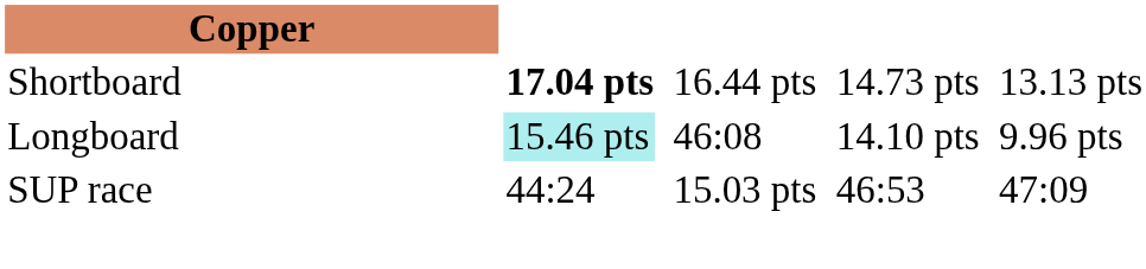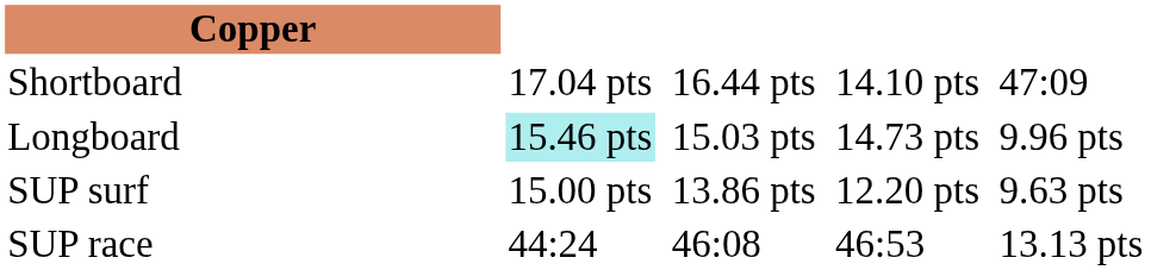Shortboard | column 3: bold -> normal
Shortboard | column 7: 14.73 pts -> 14.10 pts
Shortboard | column 9: 13.13 pts -> 47:09
Longboard | column 5: 46:08 -> 15.03 pts
Longboard | column 7: 14.10 pts -> 14.73 pts
+ row: SUP surf | 15.00 pts | 13.86 pts | 12.20 pts | 9.63 pts
SUP race | column 5: 15.03 pts -> 46:08
SUP race | column 9: 47:09 -> 13.13 pts
